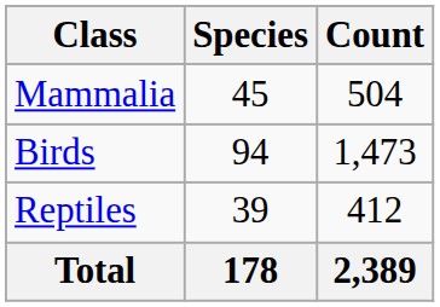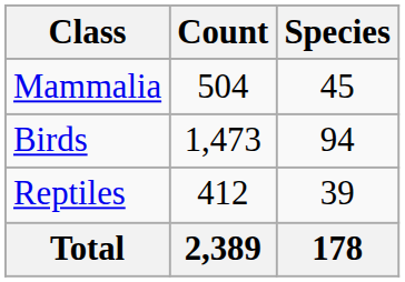columns swapped: Species <-> Count
